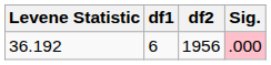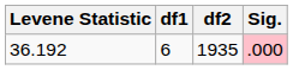36.192 | df2: 1956 -> 1935
